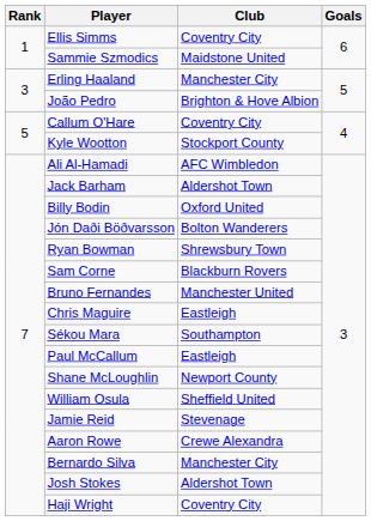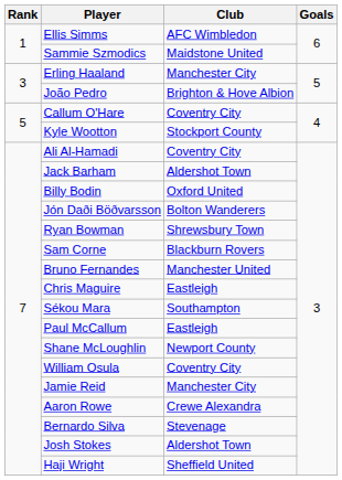Ellis Simms | Club: Coventry City -> AFC Wimbledon
Ali Al-Hamadi | Club: AFC Wimbledon -> Coventry City
William Osula | Club: Sheffield United -> Coventry City
Jamie Reid | Club: Stevenage -> Manchester City
Bernardo Silva | Club: Manchester City -> Stevenage
Haji Wright | Club: Coventry City -> Sheffield United
